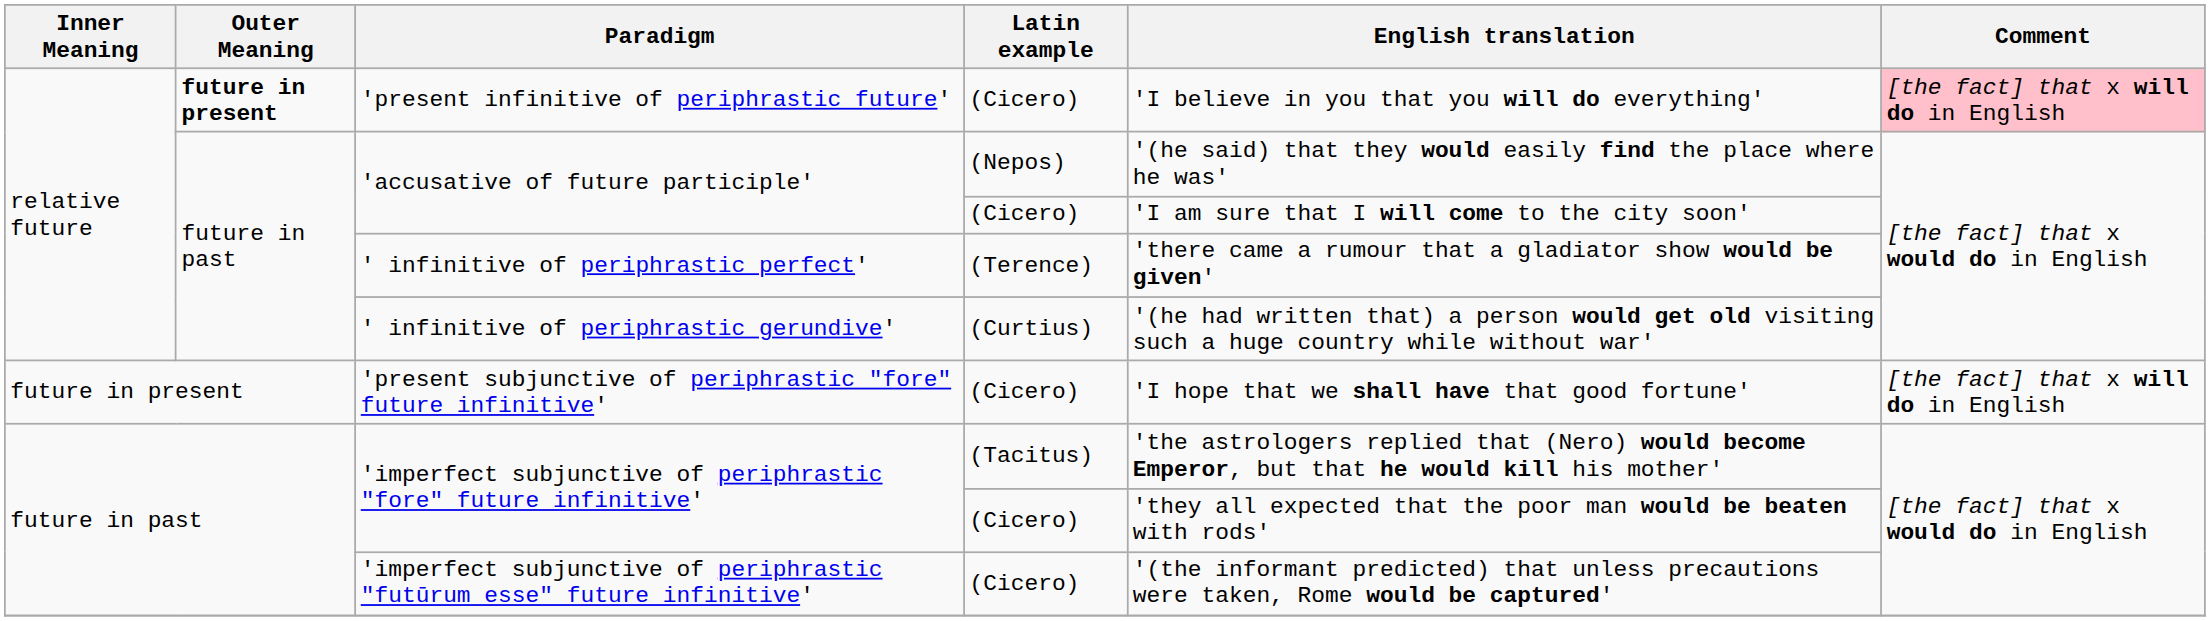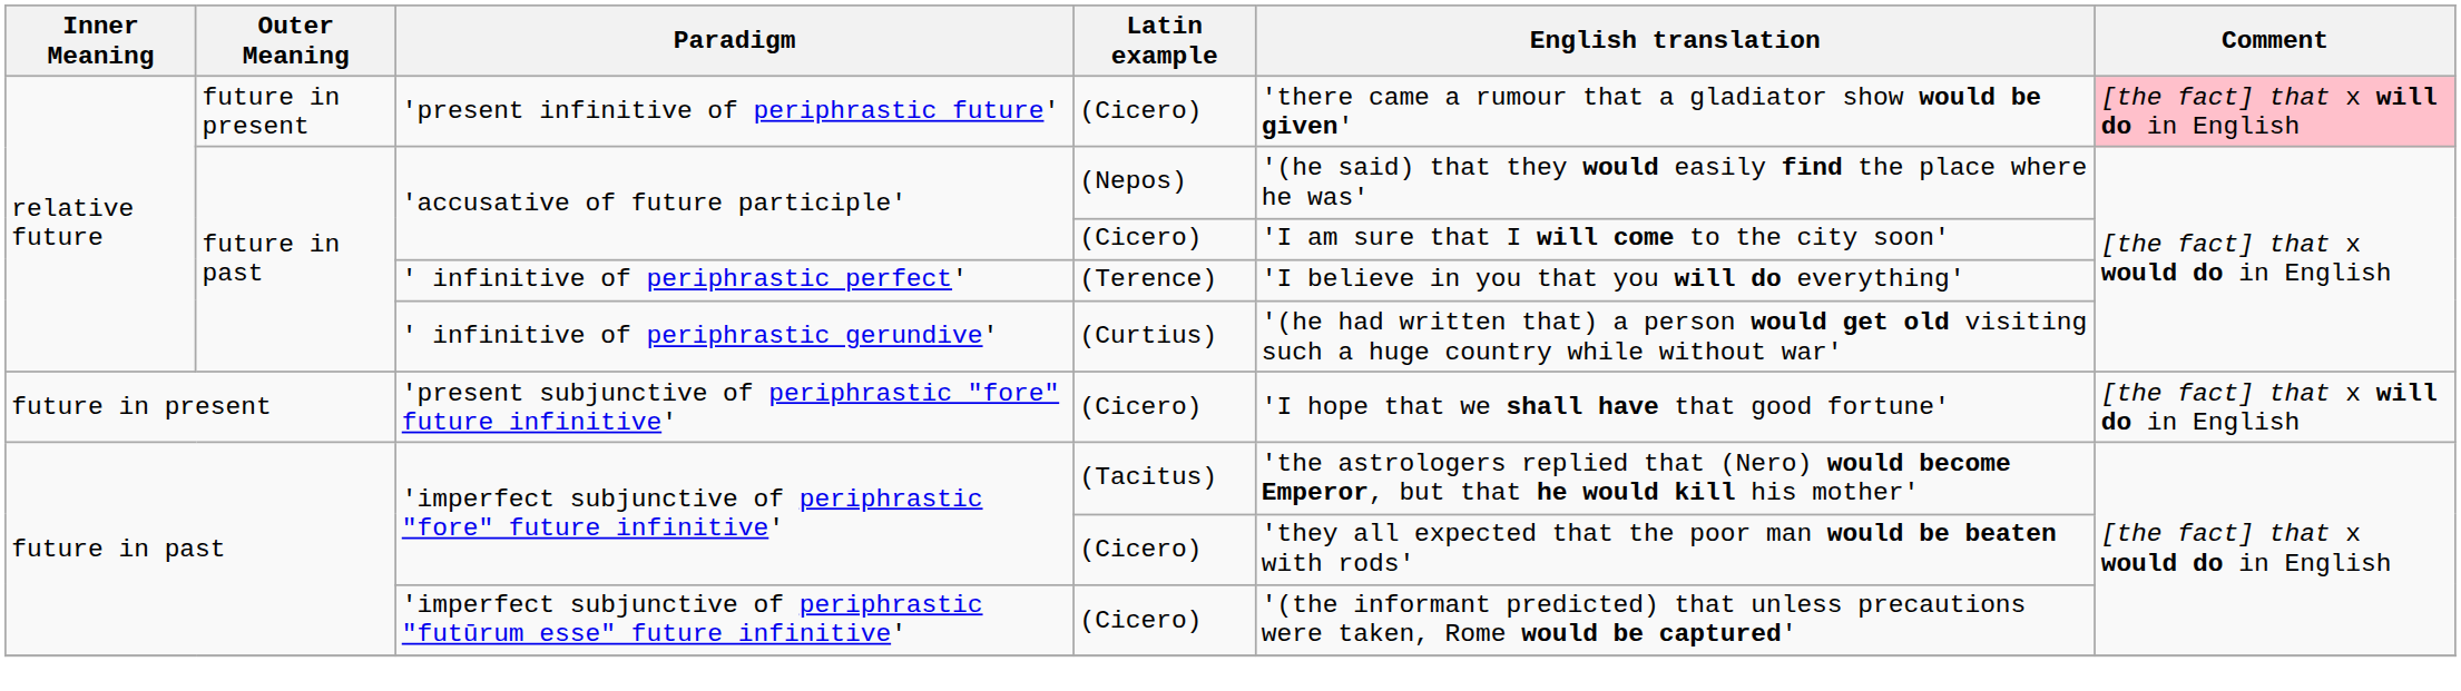'present infinitive of periphrastic future' | Outer Meaning: bold -> normal
'present infinitive of periphrastic future' | English translation: 'I believe in you that you will do everything' -> 'there came a rumour that a gladiator show would be given'
' infinitive of periphrastic perfect' | English translation: 'there came a rumour that a gladiator show would be given' -> 'I believe in you that you will do everything'
